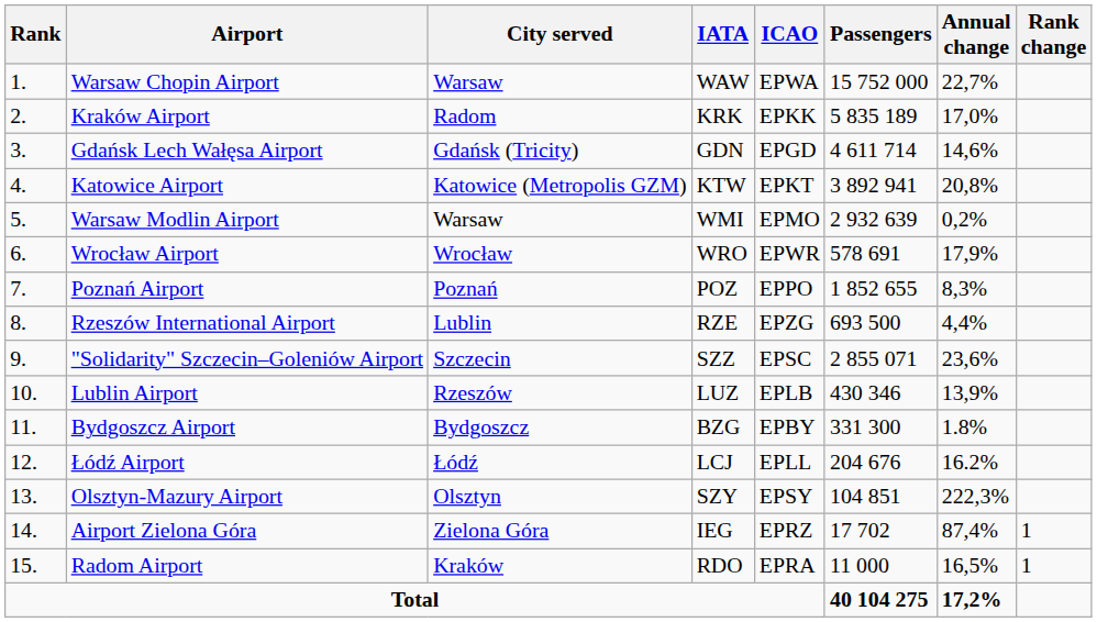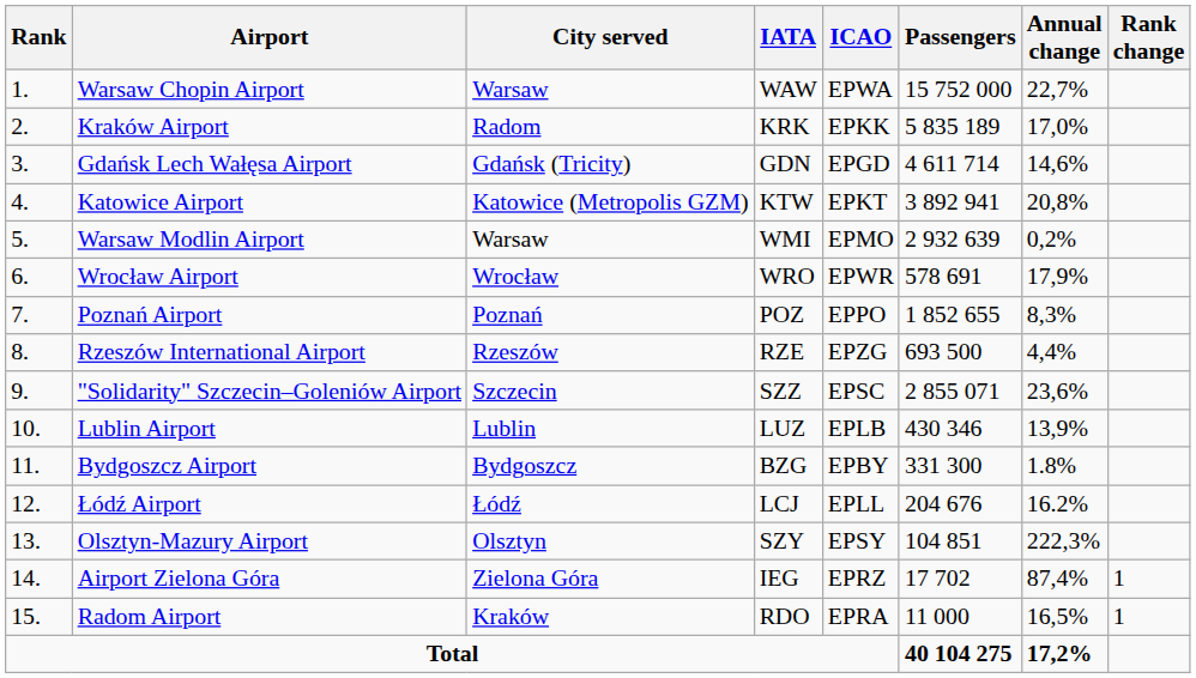Rzeszów International Airport | City served: Lublin -> Rzeszów
Lublin Airport | City served: Rzeszów -> Lublin
